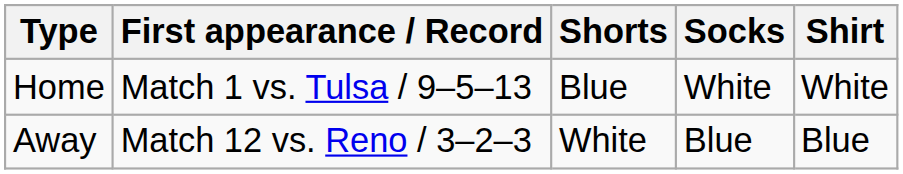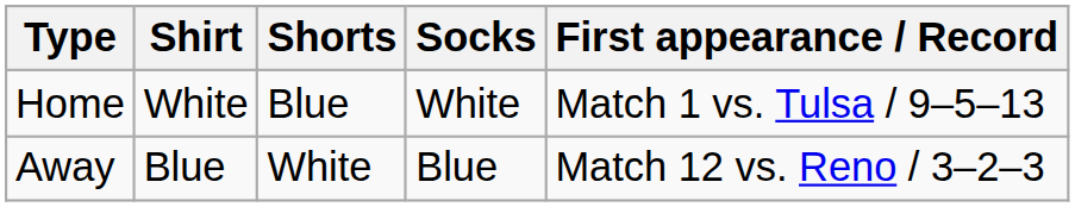columns swapped: Shirt <-> First appearance / Record
